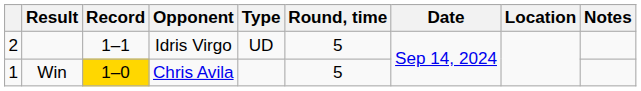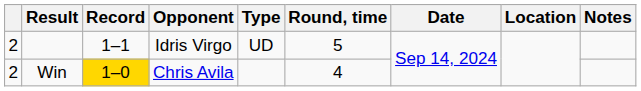Win | column 1: 1 -> 2
Win | Round, time: 5 -> 4
